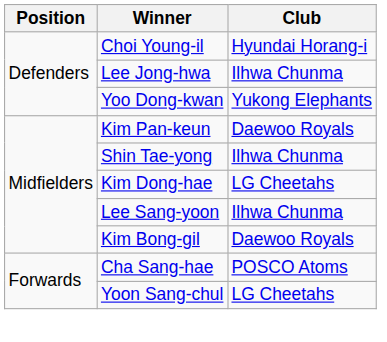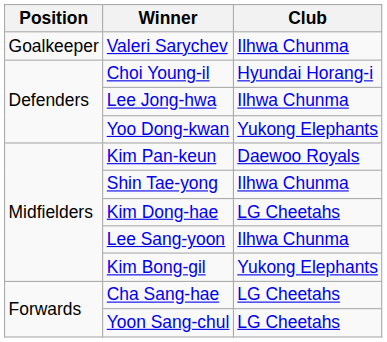+ row: Goalkeeper | Valeri Sarychev | Ilhwa Chunma
Kim Bong-gil | Club: Daewoo Royals -> Yukong Elephants
Cha Sang-hae | Club: POSCO Atoms -> LG Cheetahs
